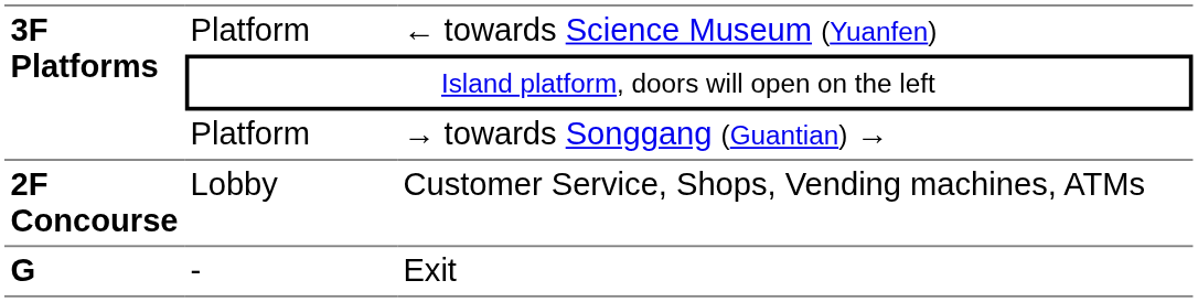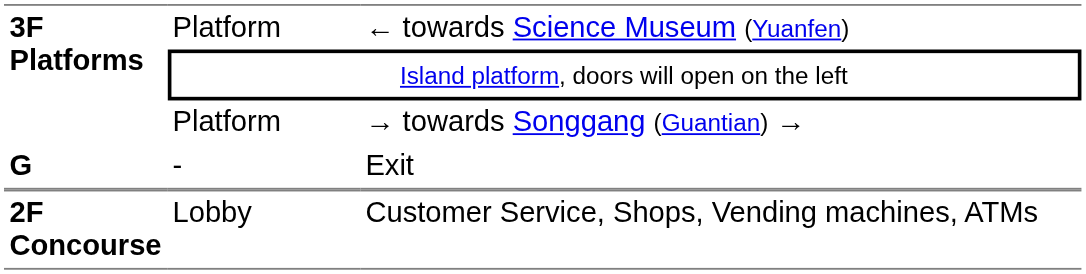rows swapped: Lobby <-> -
